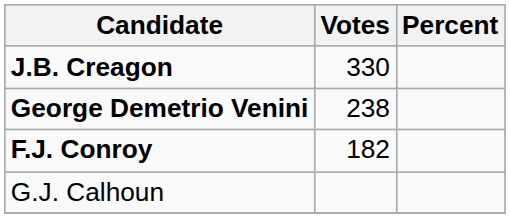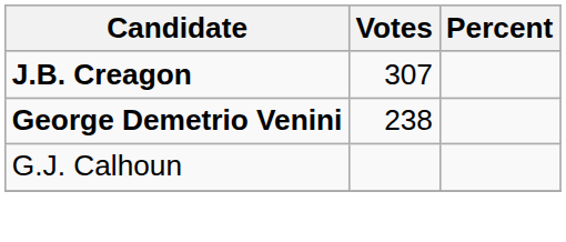J.B. Creagon | Votes: 330 -> 307
- row: F.J. Conroy | 182
